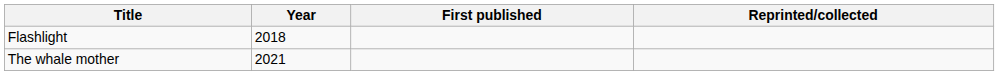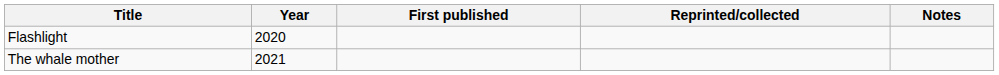+ column: Notes
Flashlight | Year: 2018 -> 2020
